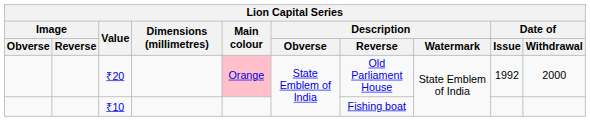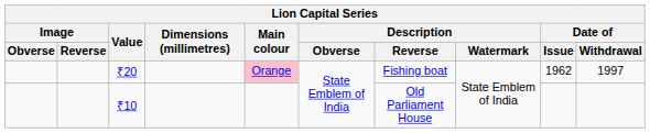₹20 | Description / Reverse: Old Parliament House -> Fishing boat
₹20 | Date of / Issue: 1992 -> 1962
₹20 | Date of / Withdrawal: 2000 -> 1997
₹10 | Description / Reverse: Fishing boat -> Old Parliament House
